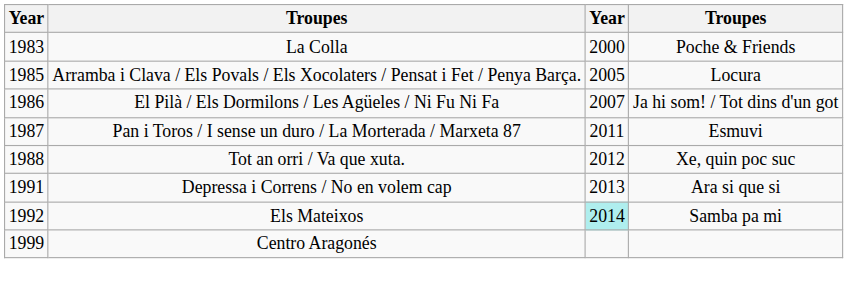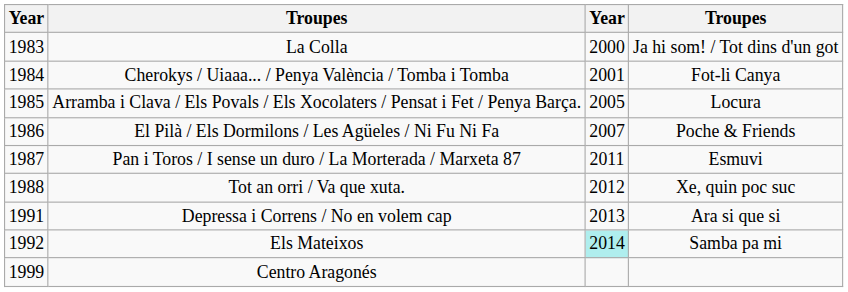La Colla | column 4: Poche & Friends -> Ja hi som! / Tot dins d'un got
+ row: 1984 | Cherokys / Uiaaa... / Penya València / Tomba i Tomba | 2001 | Fot-li Canya
El Pilà / Els Dormilons / Les Agüeles / Ni Fu Ni Fa | column 4: Ja hi som! / Tot dins d'un got -> Poche & Friends
